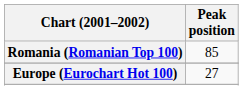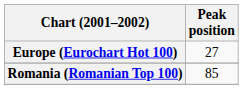rows swapped: Europe (Eurochart Hot 100) <-> Romania (Romanian Top 100)
